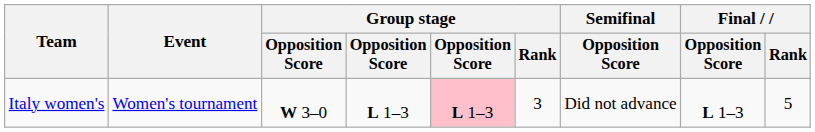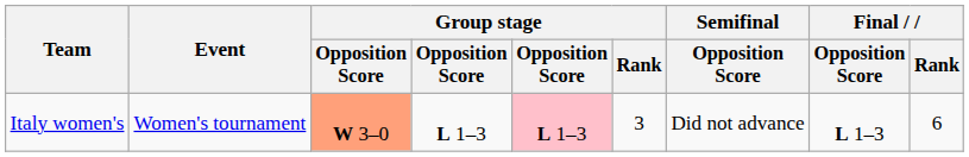Italy women's | column 3: no background -> lightsalmon background
Italy women's | Final / Rank: 5 -> 6
